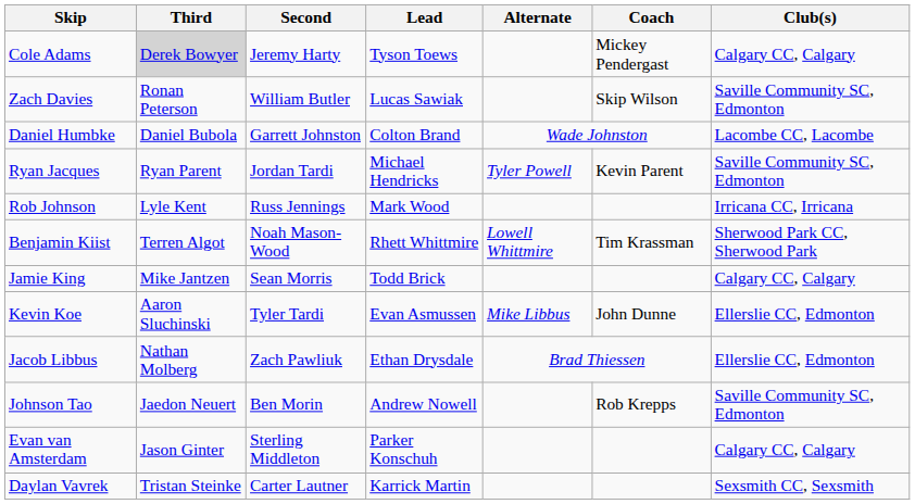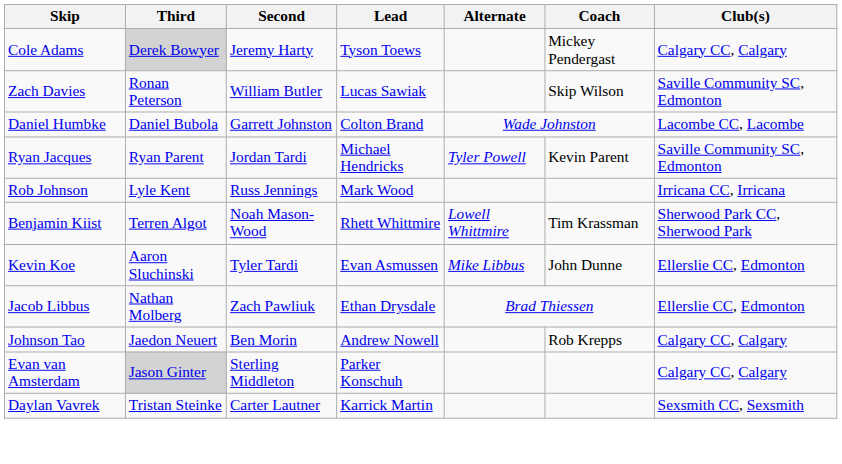- row: Jamie King | Mike Jantzen | Sean Morris | Todd Brick | Calgary CC, Calgary
Johnson Tao | Club(s): Saville Community SC, Edmonton -> Calgary CC, Calgary
Evan van Amsterdam | Third: no background -> lightgrey background
